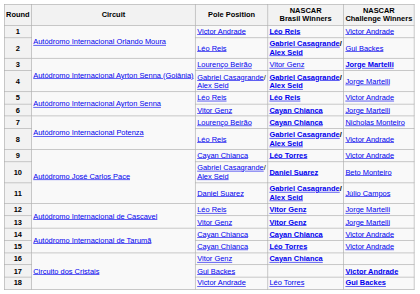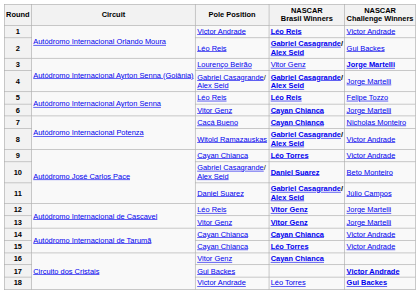5 | NASCAR Challenge Winners: Victor Andrade -> Felipe Tozzo
7 | Pole Position: Lourenço Beirão -> Cacá Bueno
8 | Pole Position: Léo Reis -> Witold Ramazauskas
